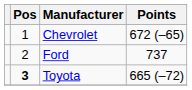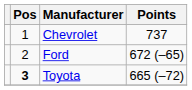Chevrolet | Points: 672 (–65) -> 737
Ford | Points: 737 -> 672 (–65)
